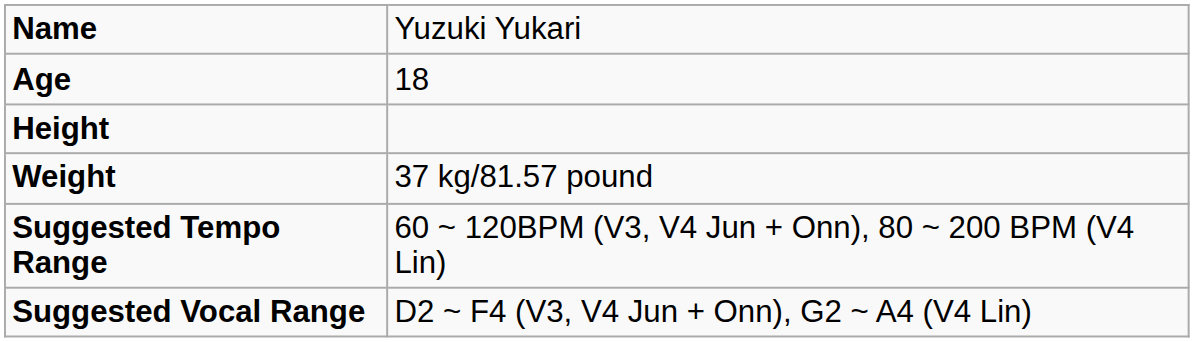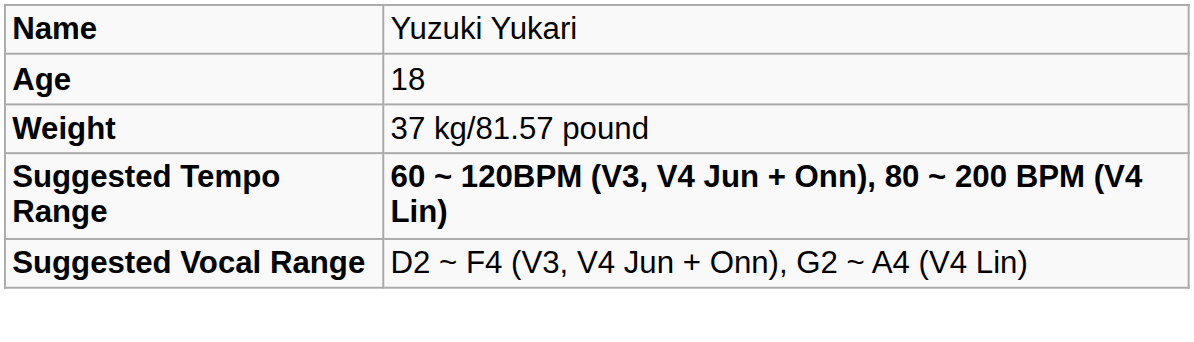- row: Height
Suggested Tempo Range | column 2: normal -> bold
